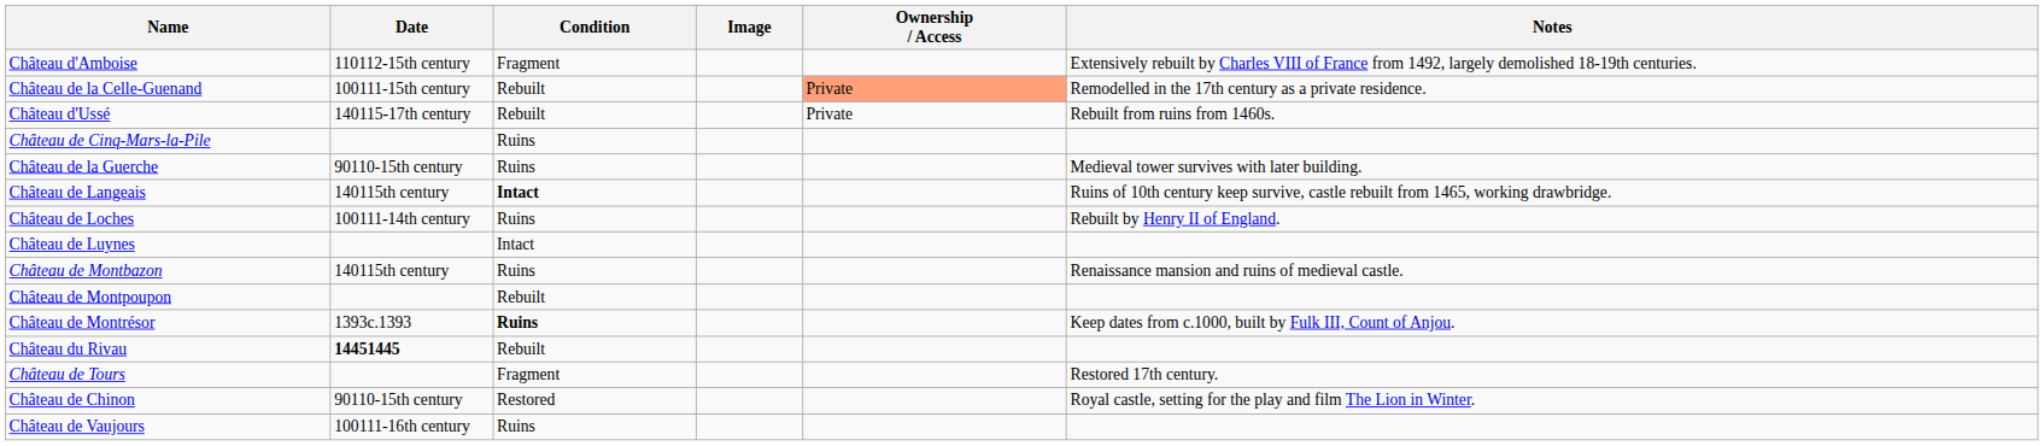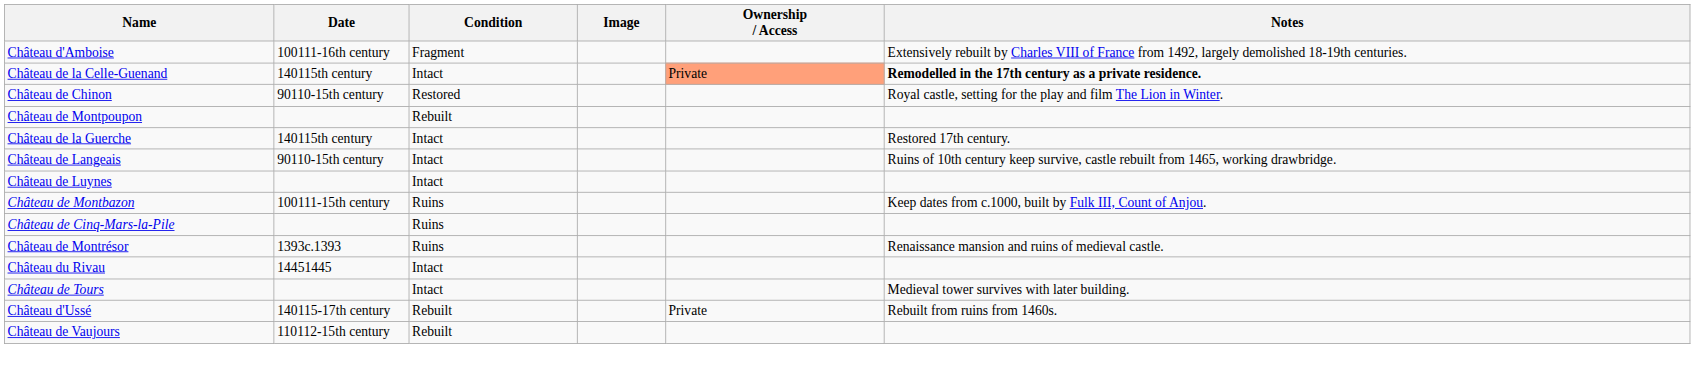Château d'Amboise | Date: 110112-15th century -> 100111-16th century
Château de la Celle-Guenand | Date: 100111-15th century -> 140115th century
Château de la Celle-Guenand | Condition: Rebuilt -> Intact
Château de la Celle-Guenand | Notes: normal -> bold
rows swapped: Château de Chinon <-> Château d'Ussé
rows swapped: Château de Cinq-Mars-la-Pile <-> Château de Montpoupon
Château de la Guerche | Date: 90110-15th century -> 140115th century
Château de la Guerche | Condition: Ruins -> Intact
Château de la Guerche | Notes: Medieval tower survives with later building. -> Restored 17th century.
Château de Langeais | Date: 140115th century -> 90110-15th century
Château de Langeais | Condition: bold -> normal
- row: Château de Loches | 100111-14th century | Ruins | Rebuilt by Henry II of England.
Château de Montbazon | Date: 140115th century -> 100111-15th century
Château de Montbazon | Notes: Renaissance mansion and ruins of medieval castle. -> Keep dates from c.1000, built by Fulk III, Count of Anjou.
Château de Montrésor | Condition: bold -> normal
Château de Montrésor | Notes: Keep dates from c.1000, built by Fulk III, Count of Anjou. -> Renaissance mansion and ruins of medieval castle.
Château du Rivau | Date: bold -> normal
Château du Rivau | Condition: Rebuilt -> Intact
Château de Tours | Condition: Fragment -> Intact
Château de Tours | Notes: Restored 17th century. -> Medieval tower survives with later building.
Château de Vaujours | Date: 100111-16th century -> 110112-15th century
Château de Vaujours | Condition: Ruins -> Rebuilt
